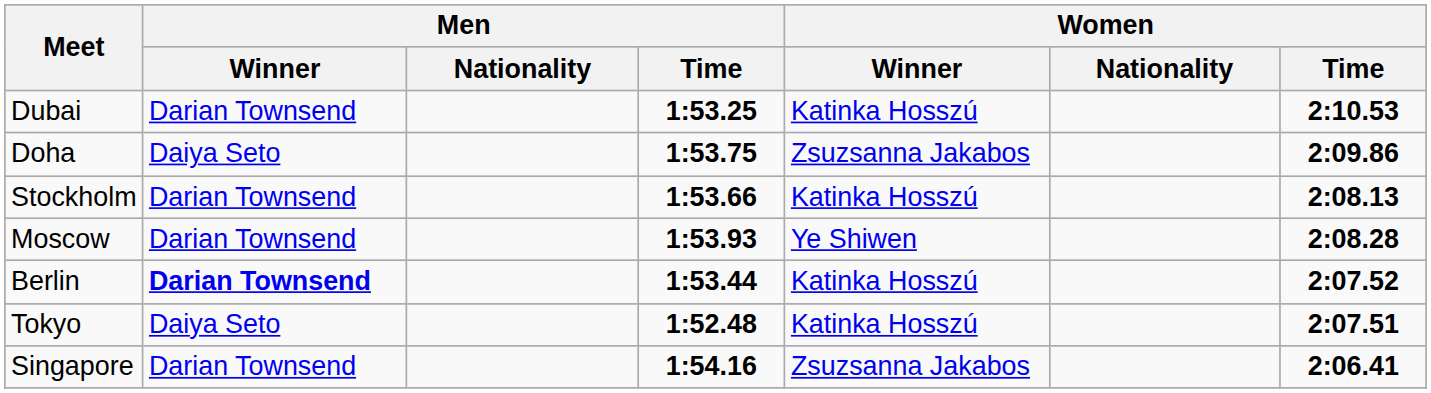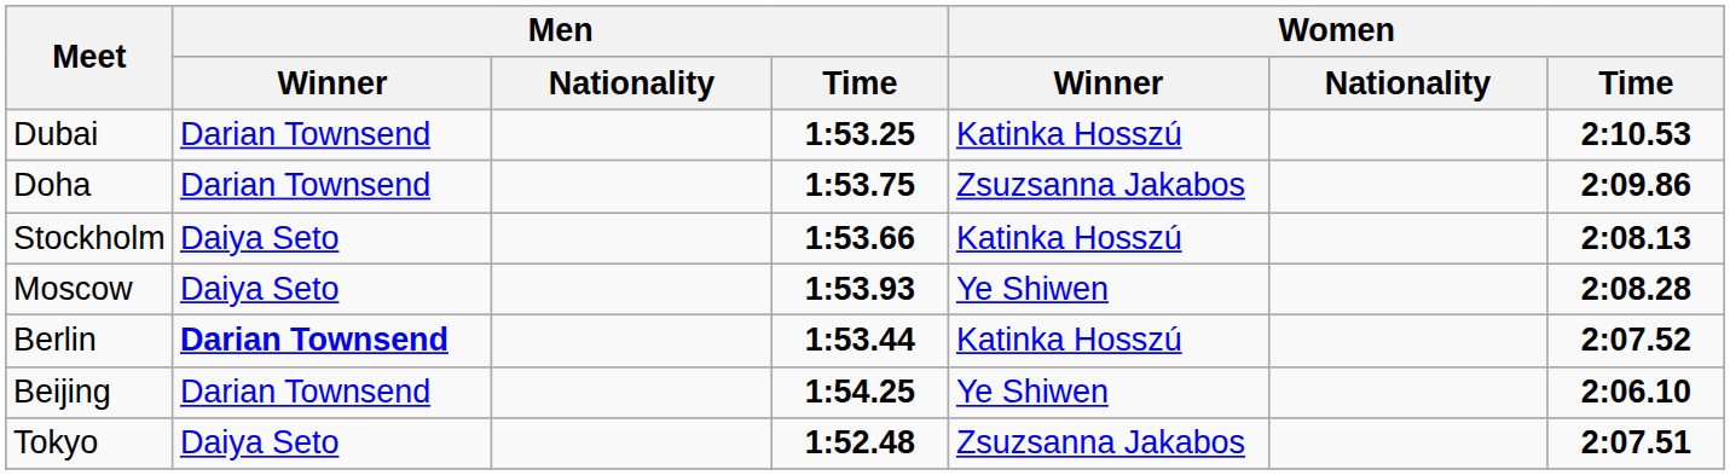Doha | Men / Winner: Daiya Seto -> Darian Townsend
Stockholm | Men / Winner: Darian Townsend -> Daiya Seto
Moscow | Men / Winner: Darian Townsend -> Daiya Seto
+ row: Beijing | Darian Townsend | 1:54.25 | Ye Shiwen | 2:06.10
Tokyo | Women / Winner: Katinka Hosszú -> Zsuzsanna Jakabos
- row: Singapore | Darian Townsend | 1:54.16 | Zsuzsanna Jakabos | 2:06.41
